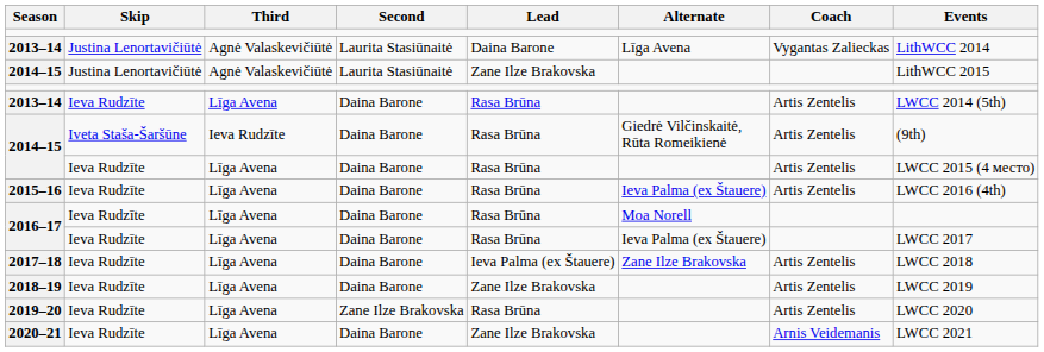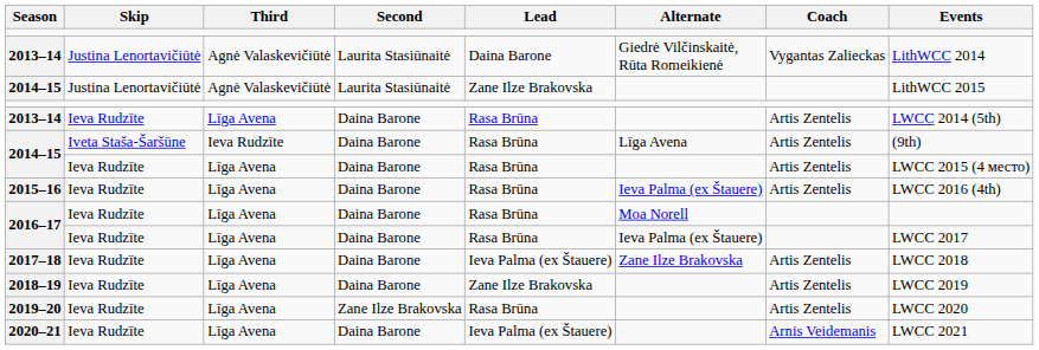2013–14 / Justina Lenortavičiūtė | Alternate: Līga Avena -> Giedrė Vilčinskaitė, Rūta Romeikienė
2014–15 / Iveta Staša-Šaršūne | Alternate: Giedrė Vilčinskaitė, Rūta Romeikienė -> Līga Avena
2020–21 | Lead: Zane Ilze Brakovska -> Ieva Palma (ex Štauere)
